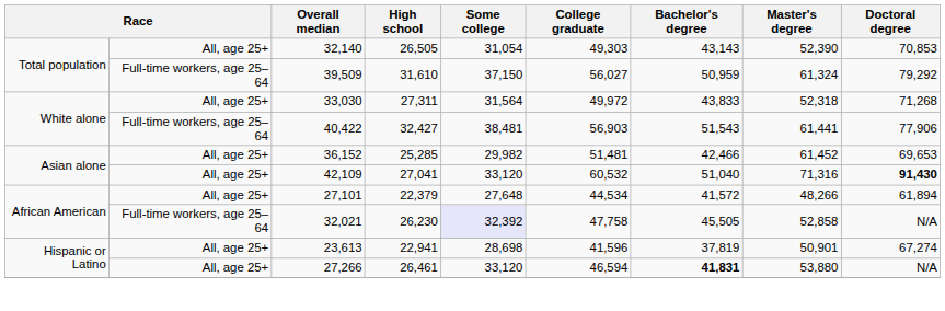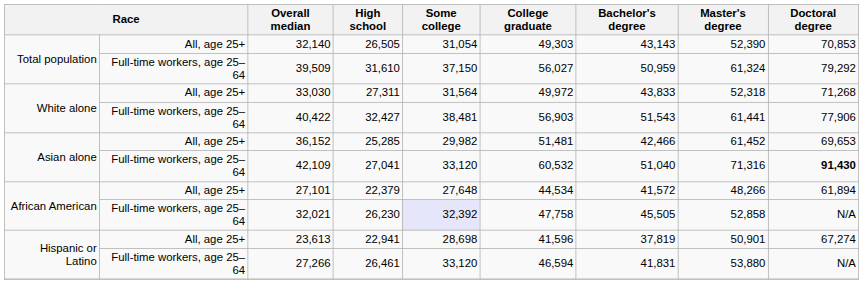42,109 | column 2: All, age 25+ -> Full-time workers, age 25–64
27,266 | column 2: All, age 25+ -> Full-time workers, age 25–64
27,266 | Bachelor's degree: bold -> normal
